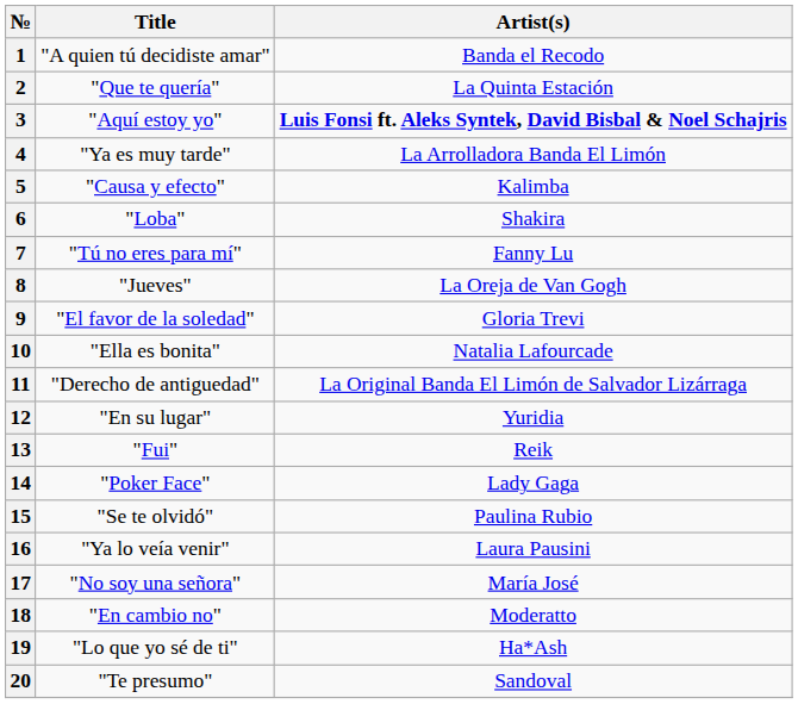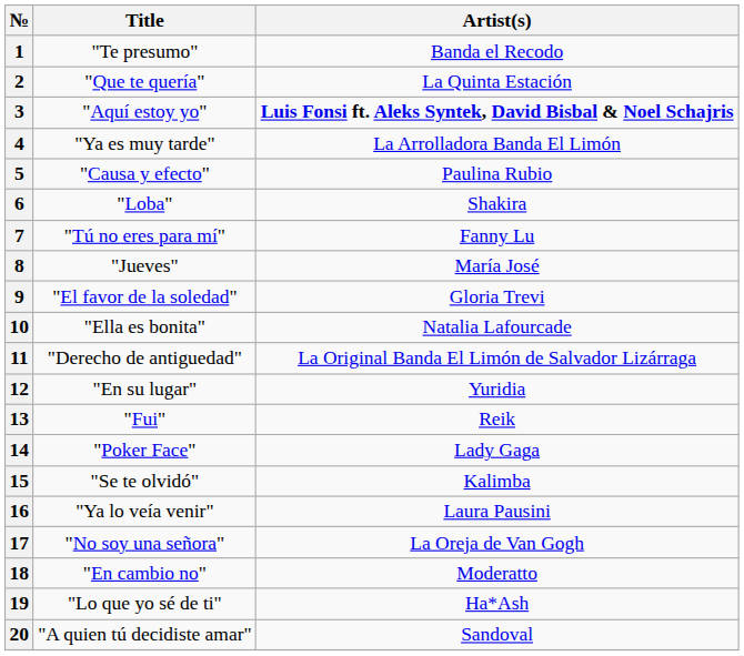1 | Title: "A quien tú decidiste amar" -> "Te presumo"
5 | Artist(s): Kalimba -> Paulina Rubio
8 | Artist(s): La Oreja de Van Gogh -> María José
15 | Artist(s): Paulina Rubio -> Kalimba
17 | Artist(s): María José -> La Oreja de Van Gogh
20 | Title: "Te presumo" -> "A quien tú decidiste amar"
